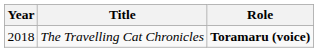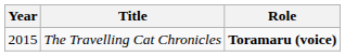The Travelling Cat Chronicles | Year: 2018 -> 2015
